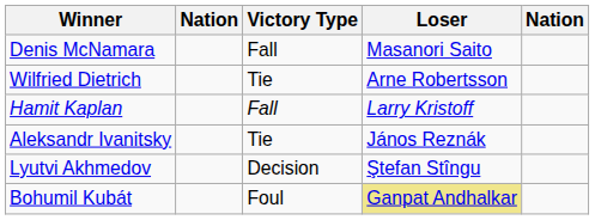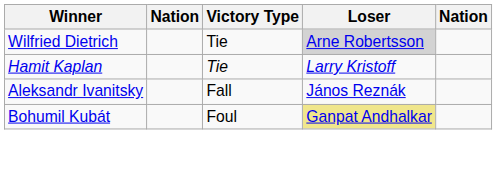- row: Denis McNamara | Fall | Masanori Saito
Wilfried Dietrich | Loser: no background -> lightgrey background
Hamit Kaplan | Victory Type: Fall -> Tie
Aleksandr Ivanitsky | Victory Type: Tie -> Fall
- row: Lyutvi Akhmedov | Decision | Ştefan Stîngu
